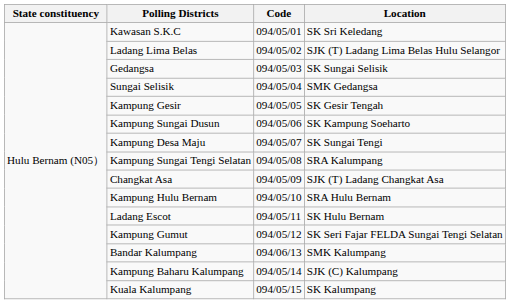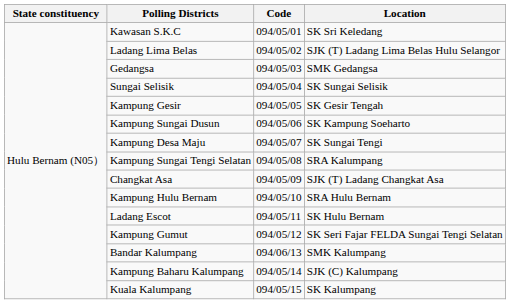Gedangsa | Location: SK Sungai Selisik -> SMK Gedangsa
Sungai Selisik | Location: SMK Gedangsa -> SK Sungai Selisik
